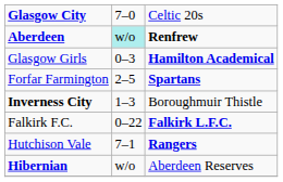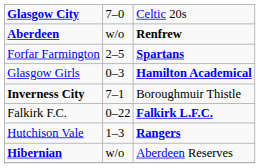Aberdeen | column 2: paleturquoise background -> no background
rows swapped: Glasgow Girls <-> Forfar Farmington
Inverness City | column 2: 1–3 -> 7–1
Hutchison Vale | column 2: 7–1 -> 1–3
